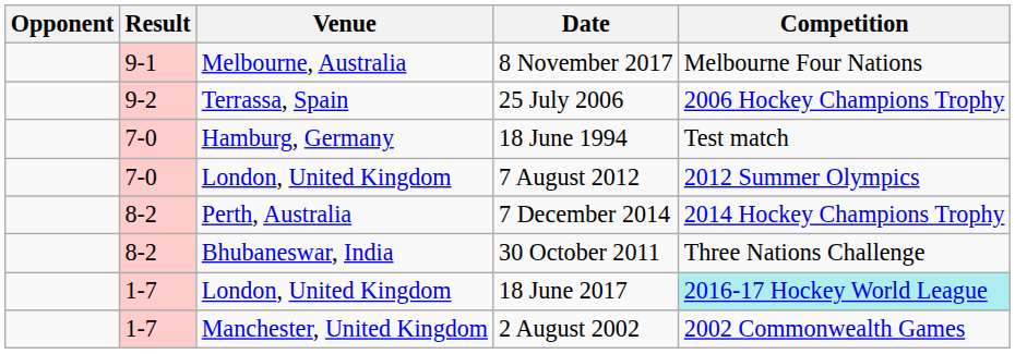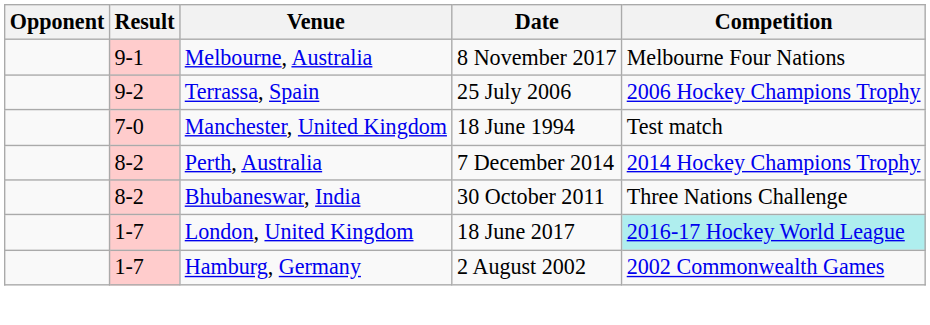18 June 1994 | Venue: Hamburg, Germany -> Manchester, United Kingdom
- row: 7-0 | London, United Kingdom | 7 August 2012 | 2012 Summer Olympics
2 August 2002 | Venue: Manchester, United Kingdom -> Hamburg, Germany
